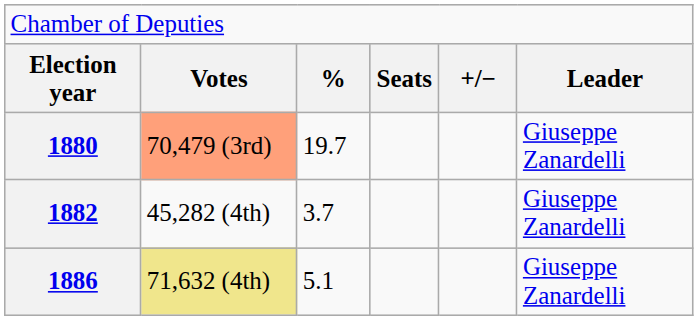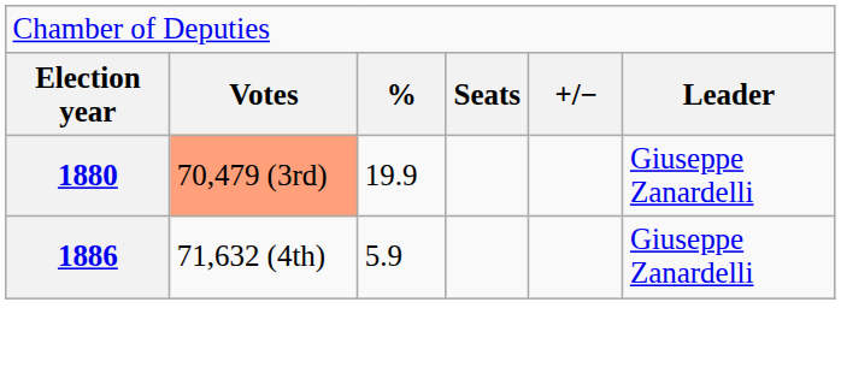1880 | column 3: 19.7 -> 19.9
- row: 1882 | 45,282 (4th) | 3.7 | Giuseppe Zanardelli
1886 | column 2: khaki background -> no background
1886 | column 3: 5.1 -> 5.9
